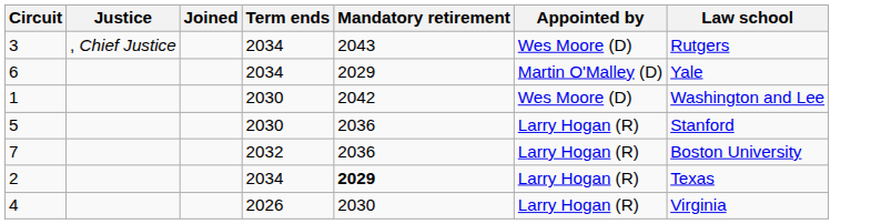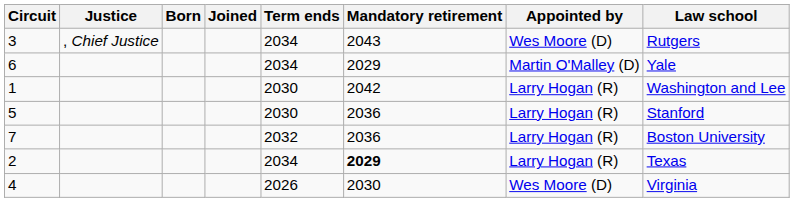+ column: Born
1 | Appointed by: Wes Moore (D) -> Larry Hogan (R)
4 | Appointed by: Larry Hogan (R) -> Wes Moore (D)
